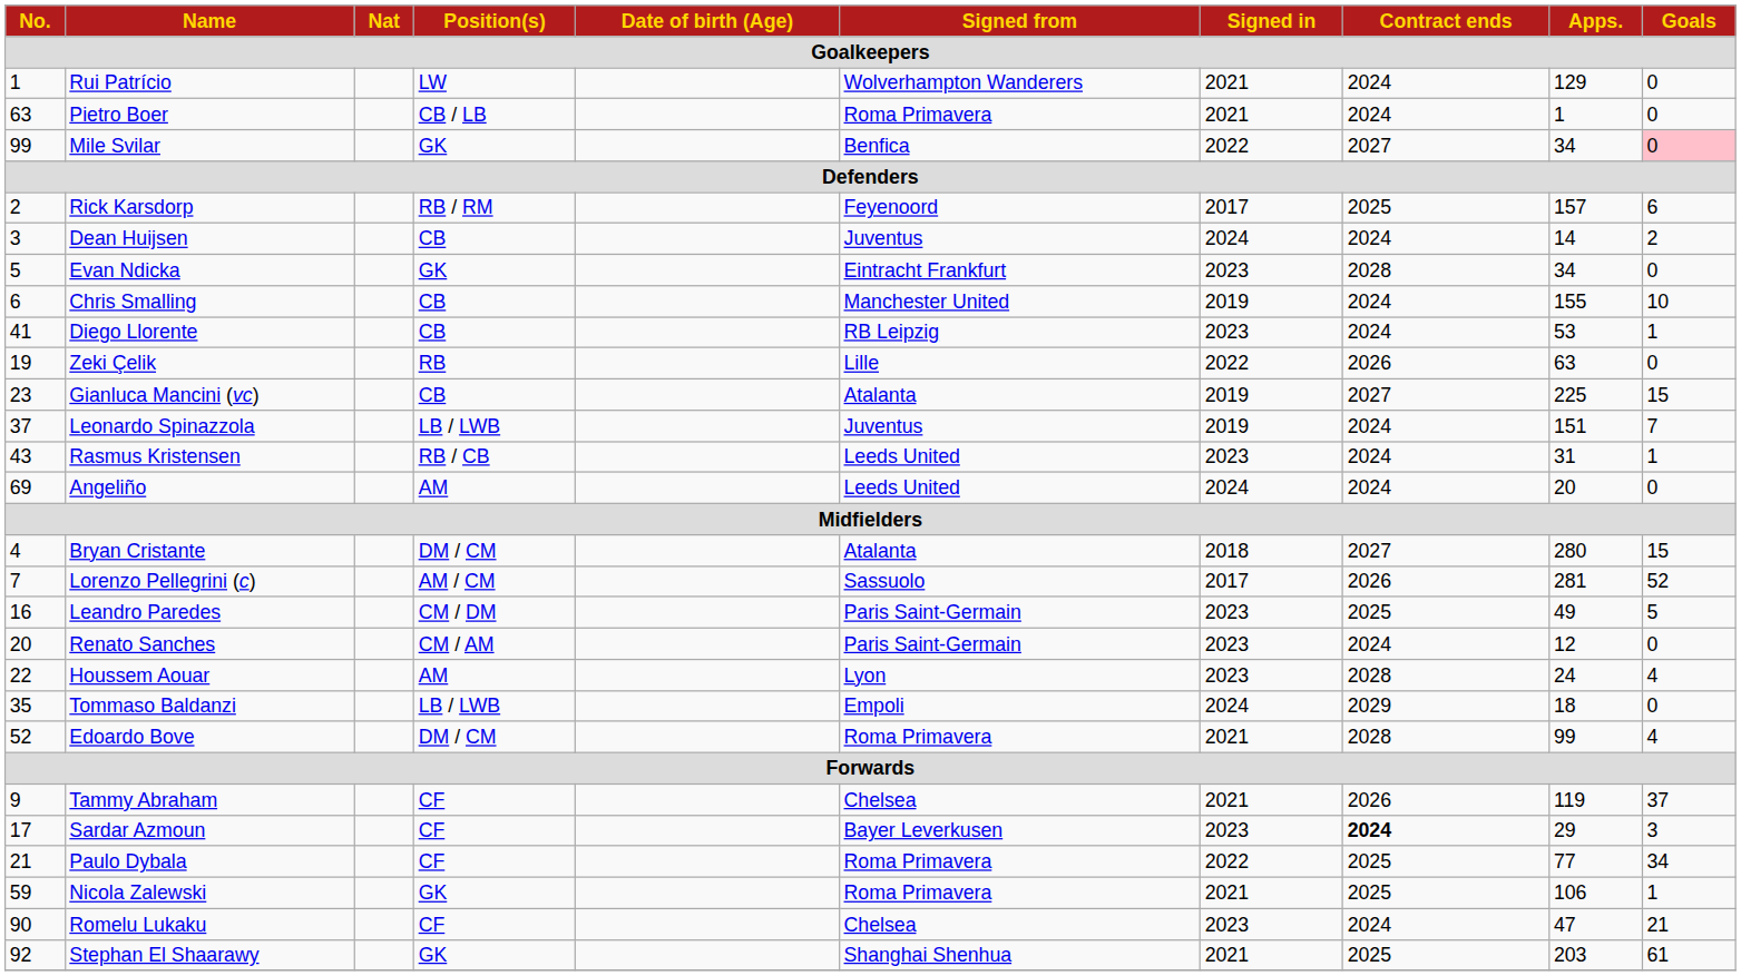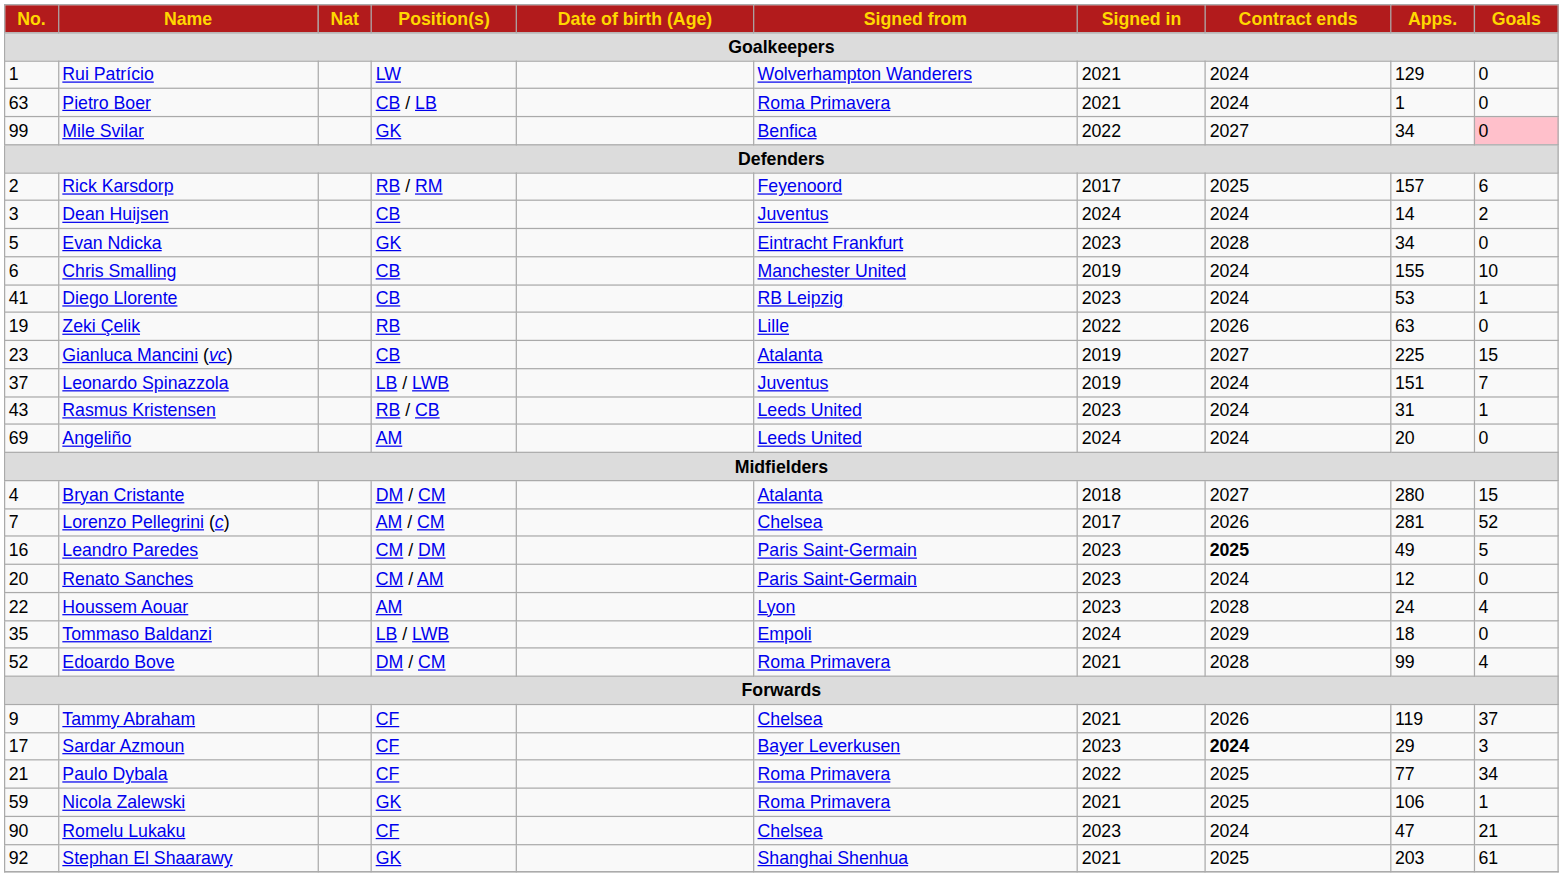Lorenzo Pellegrini (c) | Signed from: Sassuolo -> Chelsea
Leandro Paredes | Contract ends: normal -> bold
